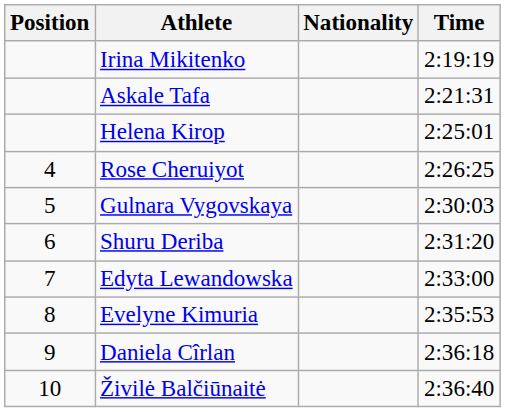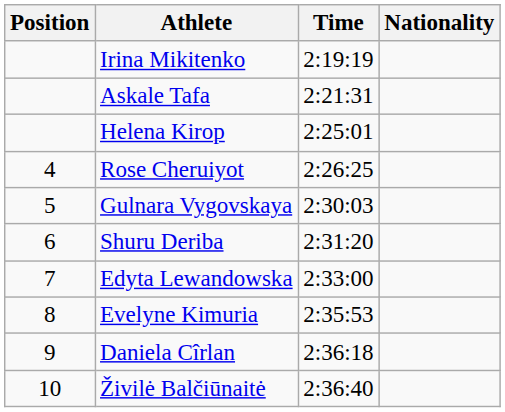columns swapped: Nationality <-> Time
